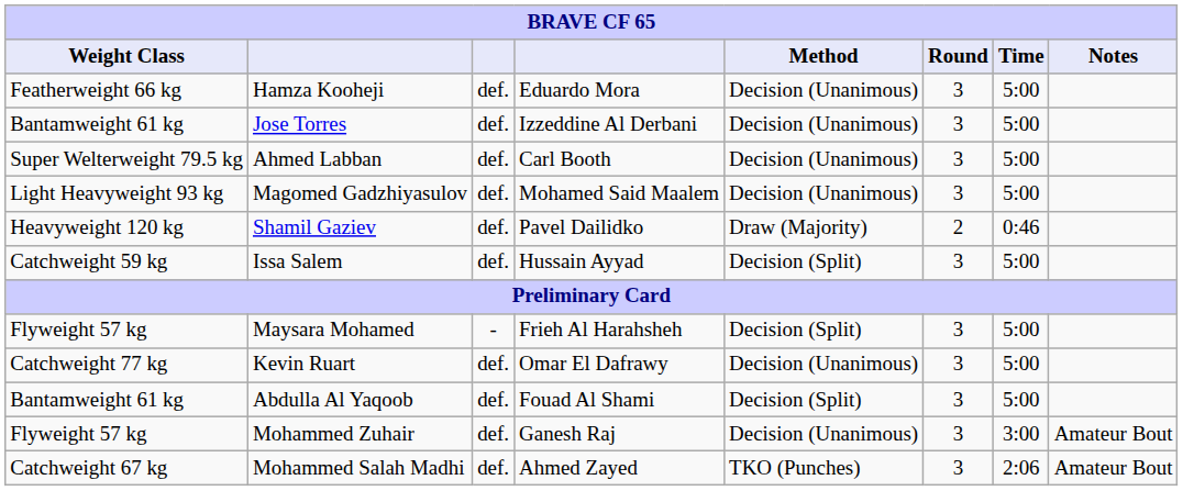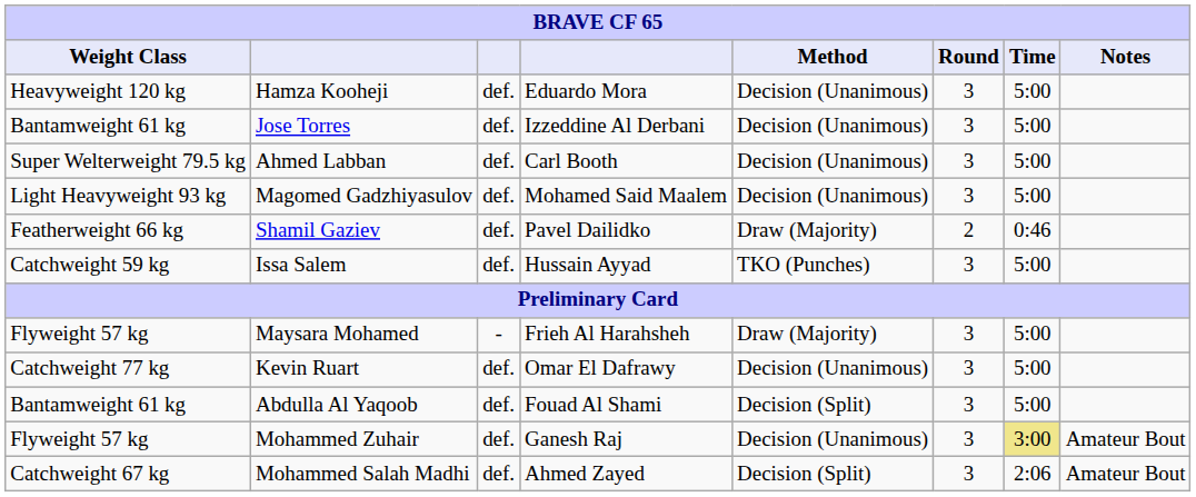Hamza Kooheji | Weight Class: Featherweight 66 kg -> Heavyweight 120 kg
Shamil Gaziev | Weight Class: Heavyweight 120 kg -> Featherweight 66 kg
Issa Salem | Method: Decision (Split) -> TKO (Punches)
Maysara Mohamed | Method: Decision (Split) -> Draw (Majority)
Mohammed Zuhair | Time: no background -> khaki background
Mohammed Salah Madhi | Method: TKO (Punches) -> Decision (Split)
